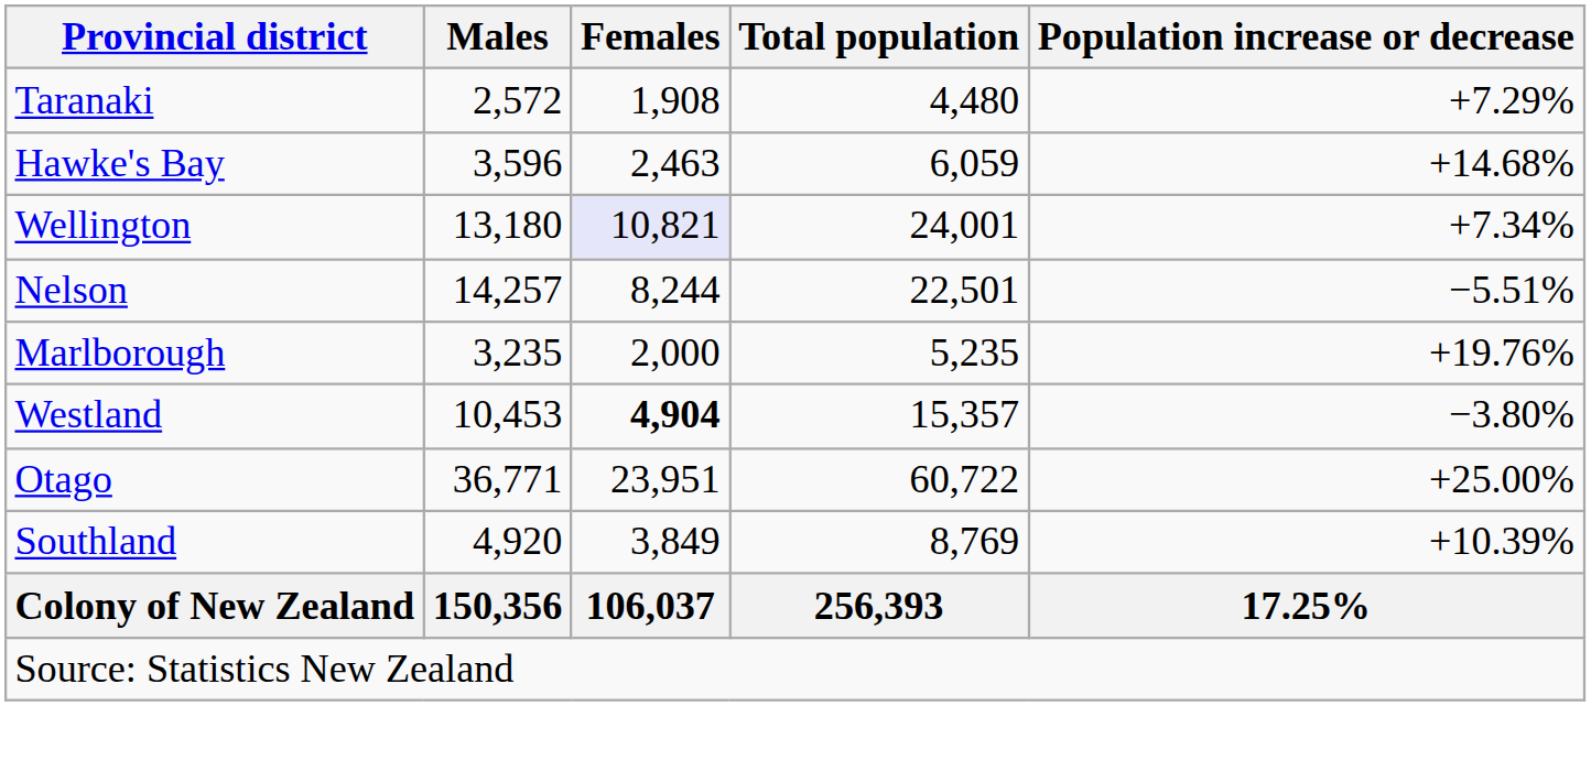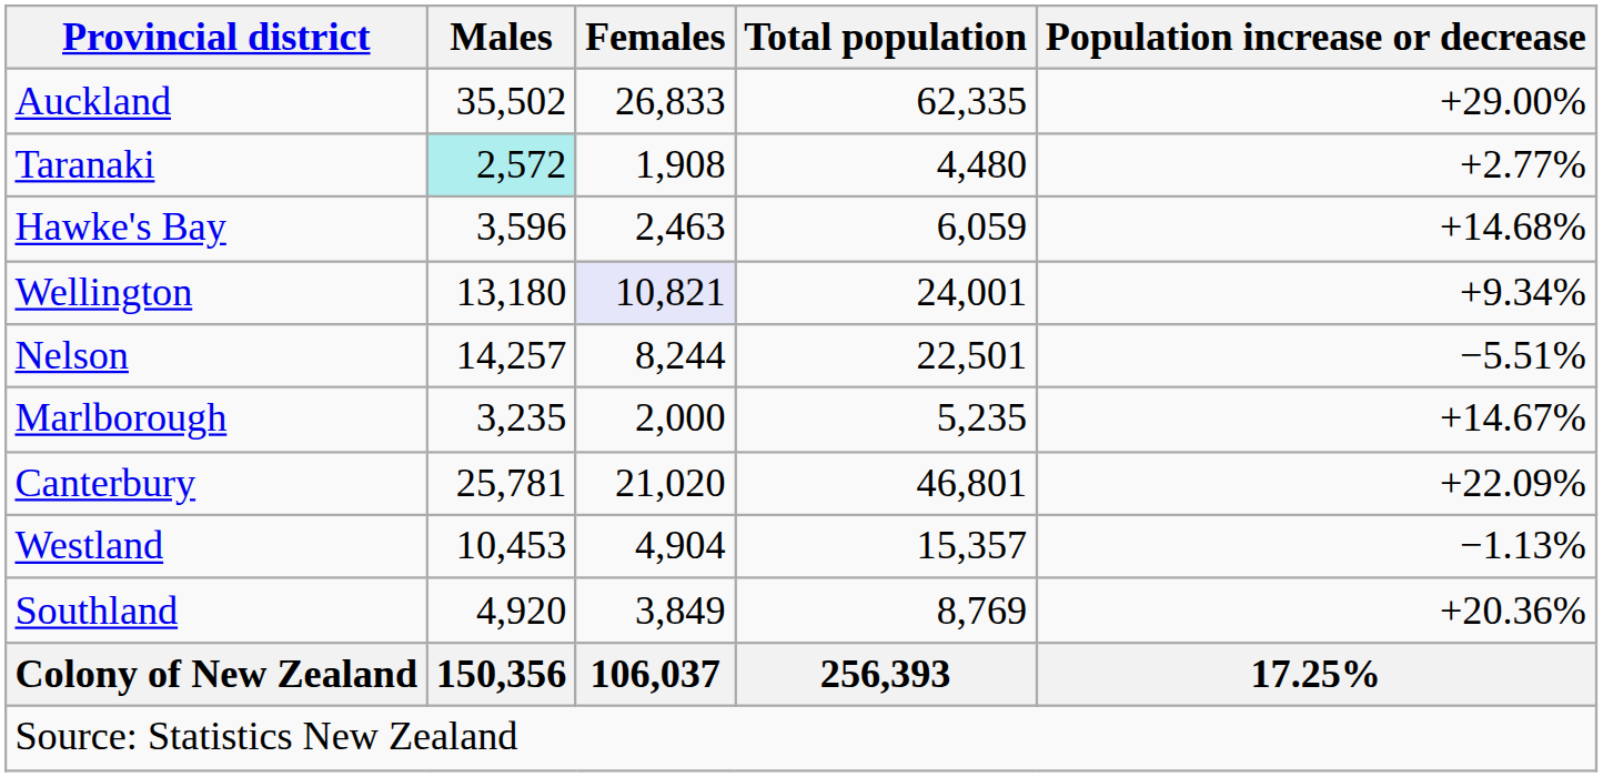+ row: Auckland | 35,502 | 26,833 | 62,335 | +29.00%
Taranaki | Males: no background -> paleturquoise background
Taranaki | Population increase or decrease: +7.29% -> +2.77%
Wellington | Population increase or decrease: +7.34% -> +9.34%
Marlborough | Population increase or decrease: +19.76% -> +14.67%
+ row: Canterbury | 25,781 | 21,020 | 46,801 | +22.09%
Westland | Females: bold -> normal
Westland | Population increase or decrease: −3.80% -> −1.13%
- row: Otago | 36,771 | 23,951 | 60,722 | +25.00%
Southland | Population increase or decrease: +10.39% -> +20.36%
